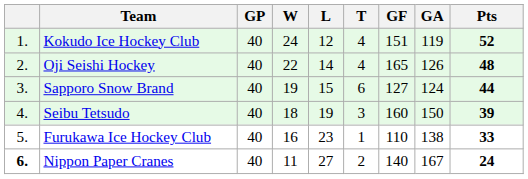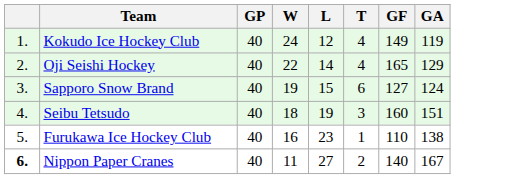- column: Pts | 52 | 48 | 44 | 39 | 33 | 24
Kokudo Ice Hockey Club | GF: 151 -> 149
Oji Seishi Hockey | GA: 126 -> 129
Seibu Tetsudo | GA: 150 -> 151
